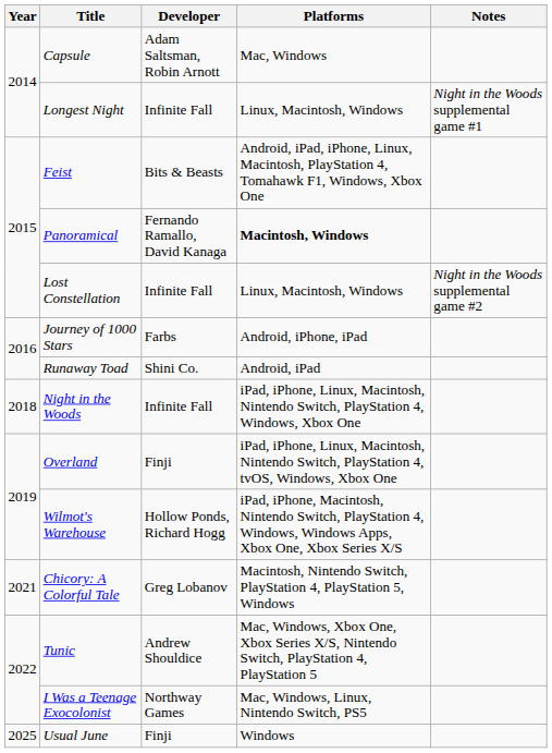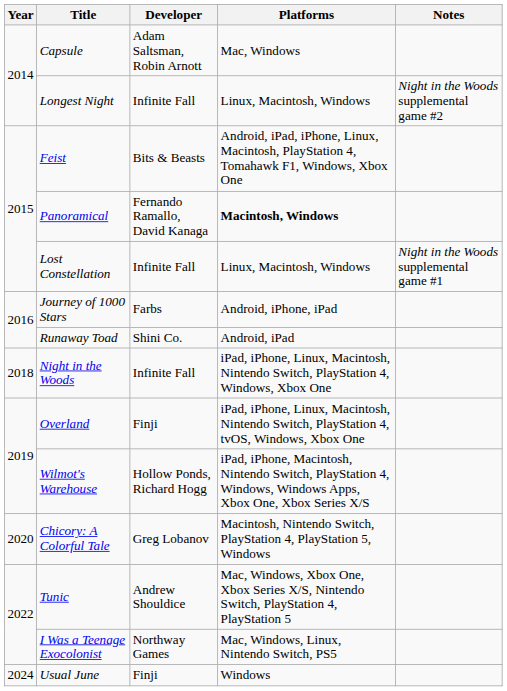Longest Night | Notes: Night in the Woods supplemental game #1 -> Night in the Woods supplemental game #2
Lost Constellation | Notes: Night in the Woods supplemental game #2 -> Night in the Woods supplemental game #1
Chicory: A Colorful Tale | Year: 2021 -> 2020
Usual June | Year: 2025 -> 2024
